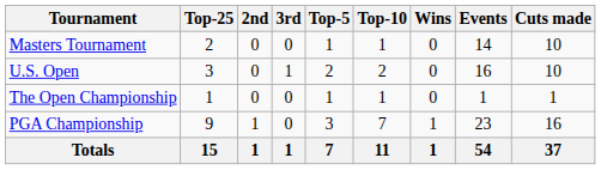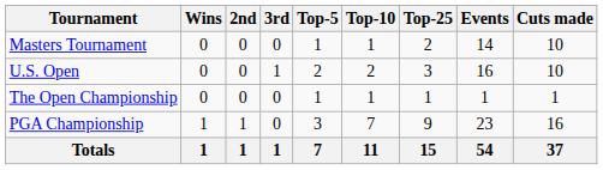columns swapped: Wins <-> Top-25
